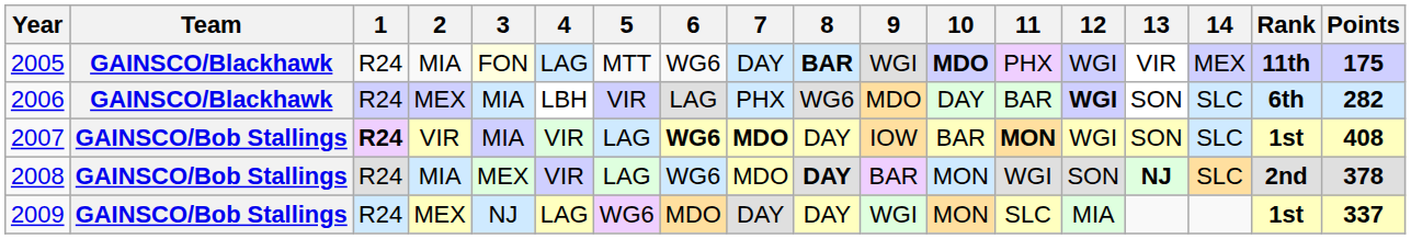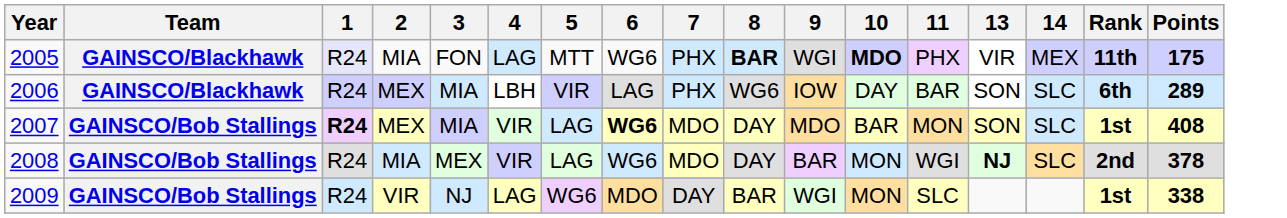- column: 12 | WGI | WGI | WGI | SON | MIA
2005 | 1: no background -> lavender background
2005 | 3: lightyellow background -> no background
2005 | 7: DAY -> PHX
2006 | 9: MDO -> IOW
2006 | Points: 282 -> 289
2007 | 2: VIR -> MEX
2007 | 7: bold -> normal
2007 | 9: IOW -> MDO
2007 | 11: bold -> normal
2008 | 8: bold -> normal
2009 | 2: MEX -> VIR
2009 | 8: DAY -> BAR
2009 | Points: 337 -> 338
